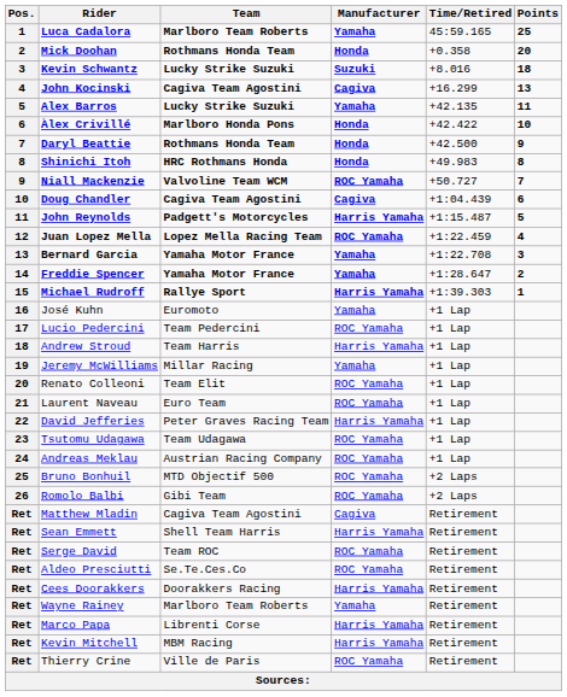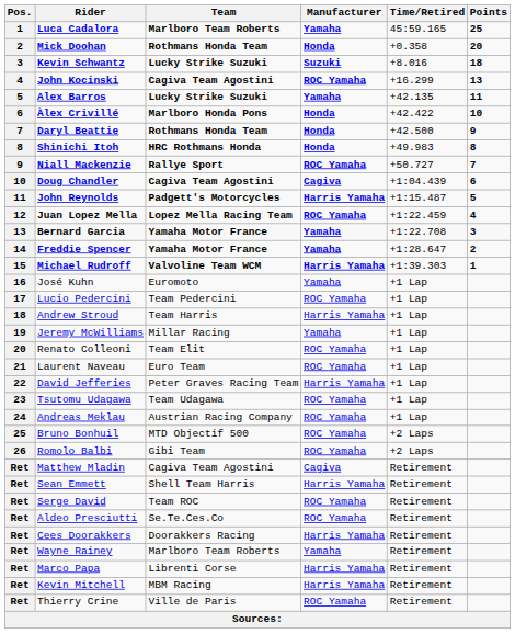John Kocinski | Manufacturer: Cagiva -> ROC Yamaha
Niall Mackenzie | Team: Valvoline Team WCM -> Rallye Sport
Michael Rudroff | Team: Rallye Sport -> Valvoline Team WCM
